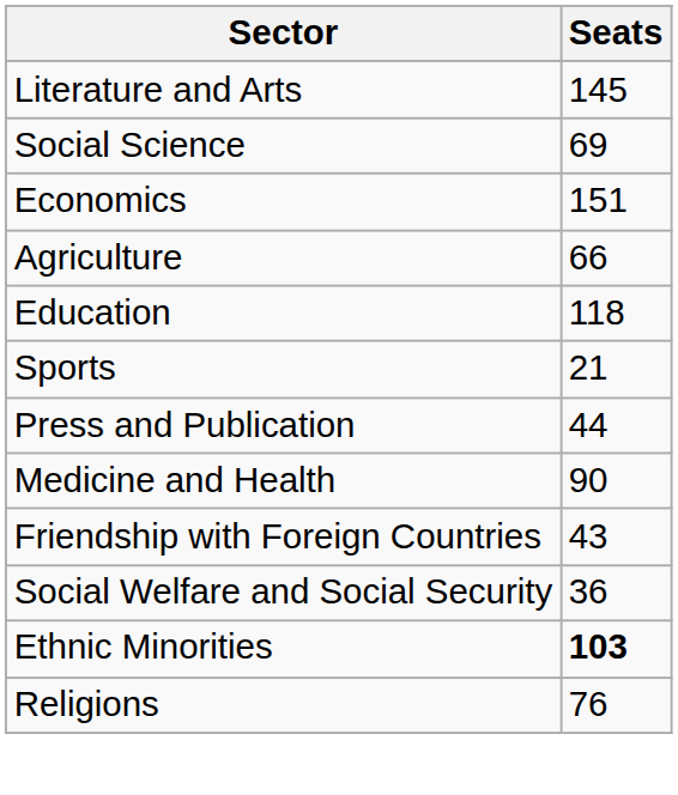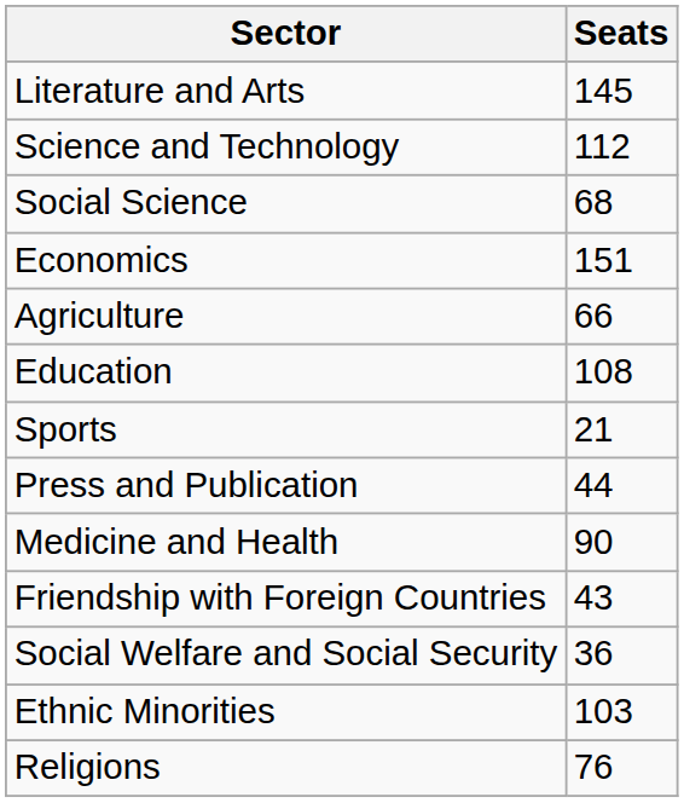+ row: Science and Technology | 112
Social Science | Seats: 69 -> 68
Education | Seats: 118 -> 108
Ethnic Minorities | Seats: bold -> normal
